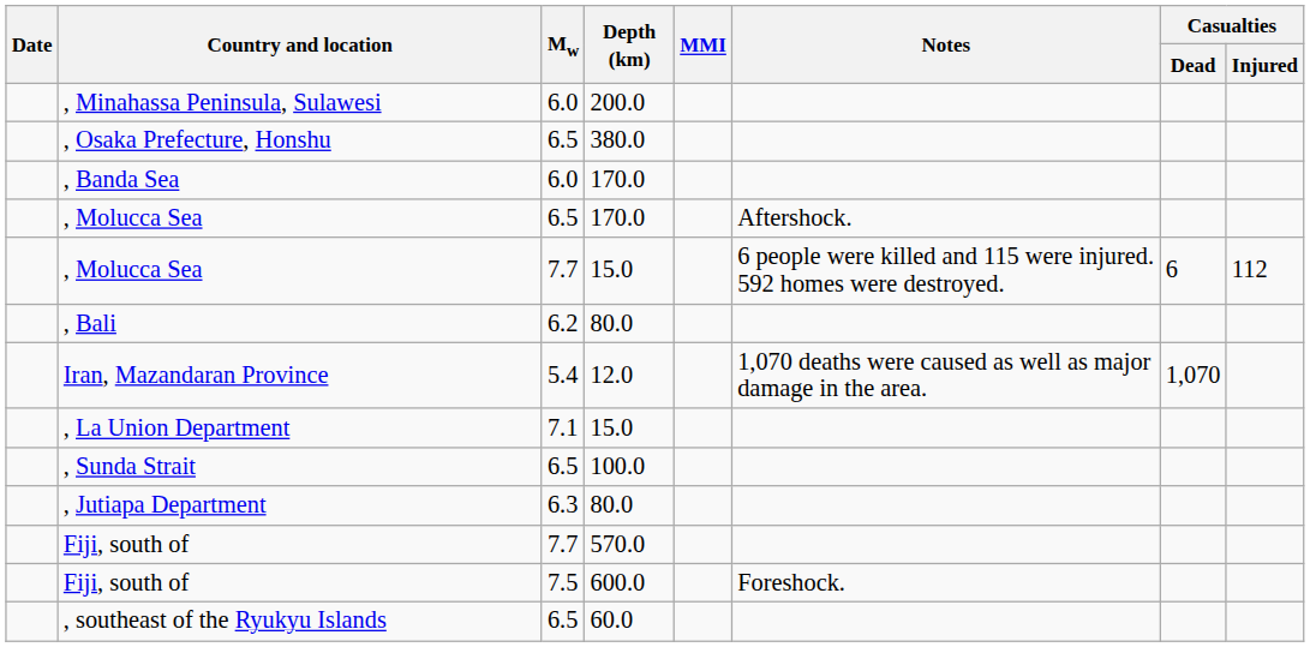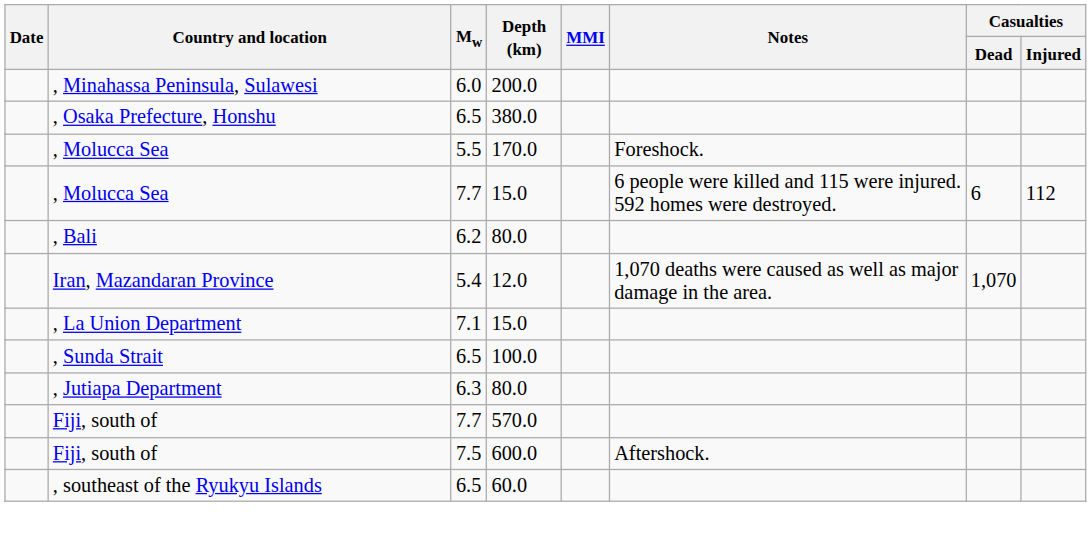- row: , Banda Sea | 6.0 | 170.0
, Molucca Sea / 170.0 | Mw: 6.5 -> 5.5
, Molucca Sea / 170.0 | Notes: Aftershock. -> Foreshock.
Fiji, south of / 600.0 | Notes: Foreshock. -> Aftershock.
